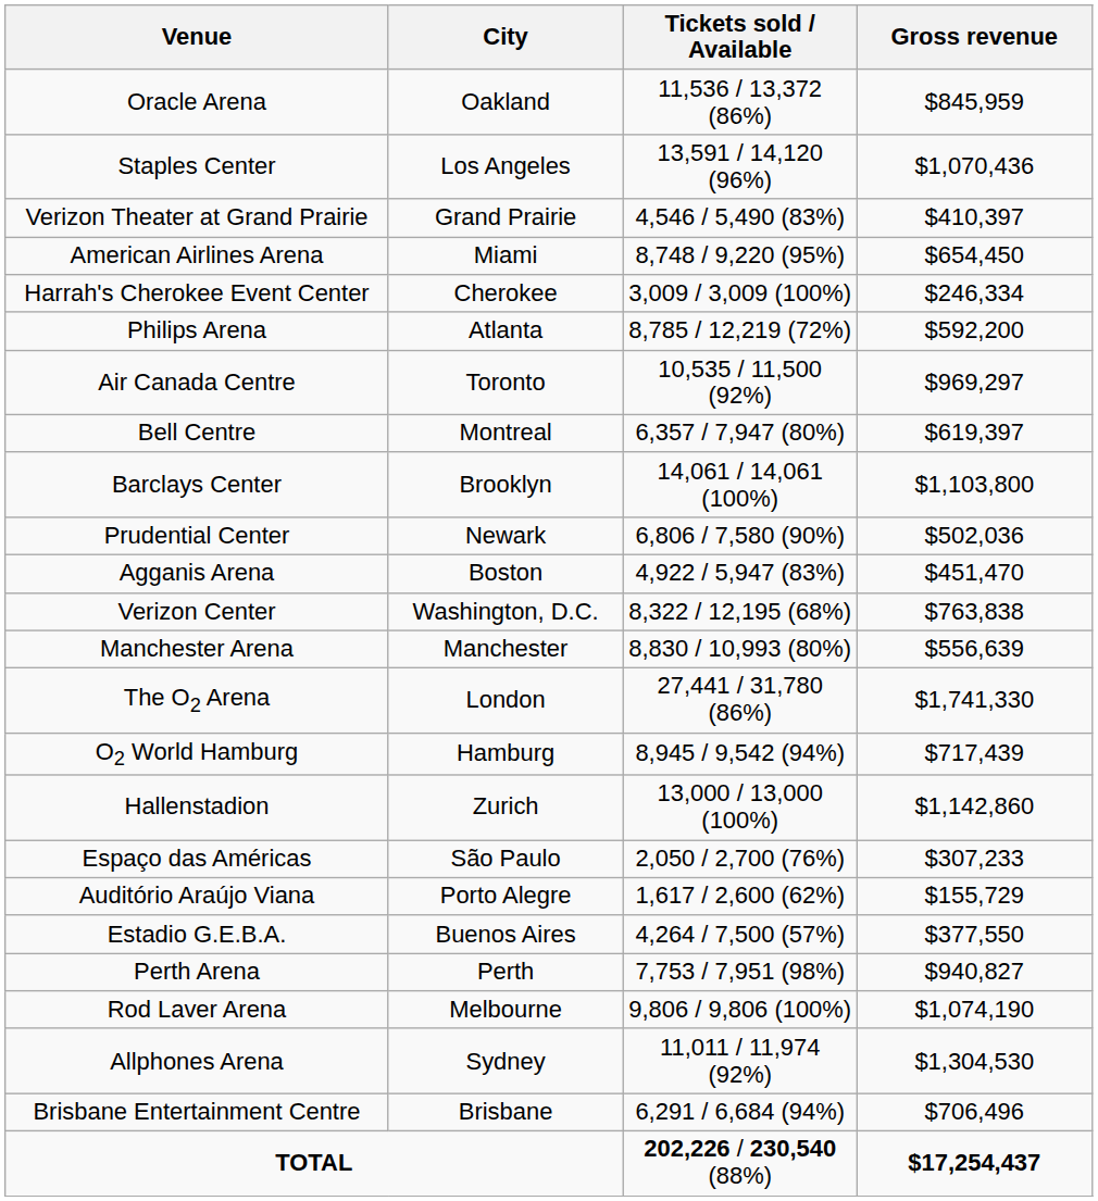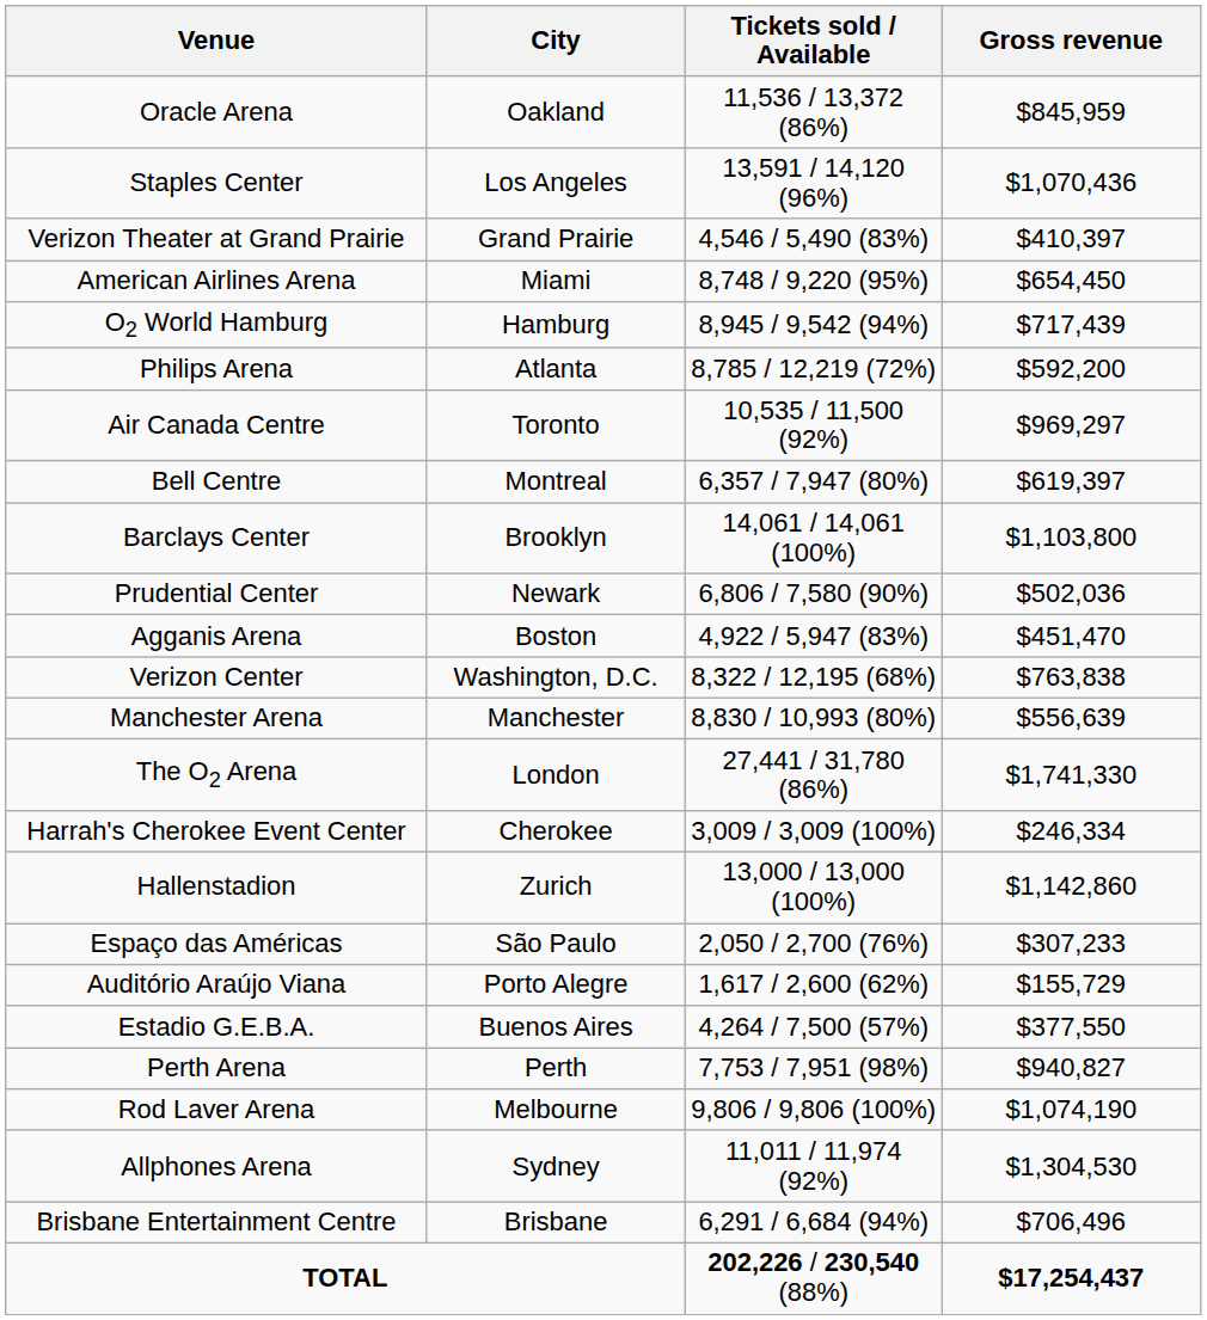rows swapped: Harrah's Cherokee Event Center <-> O2 World Hamburg
